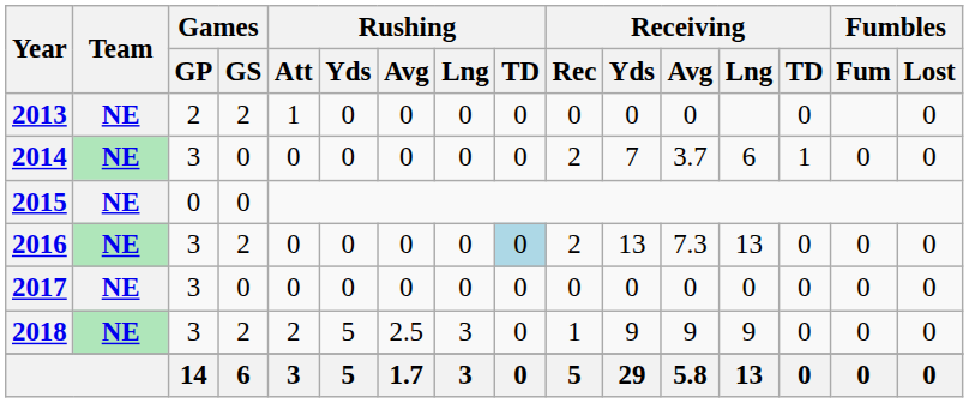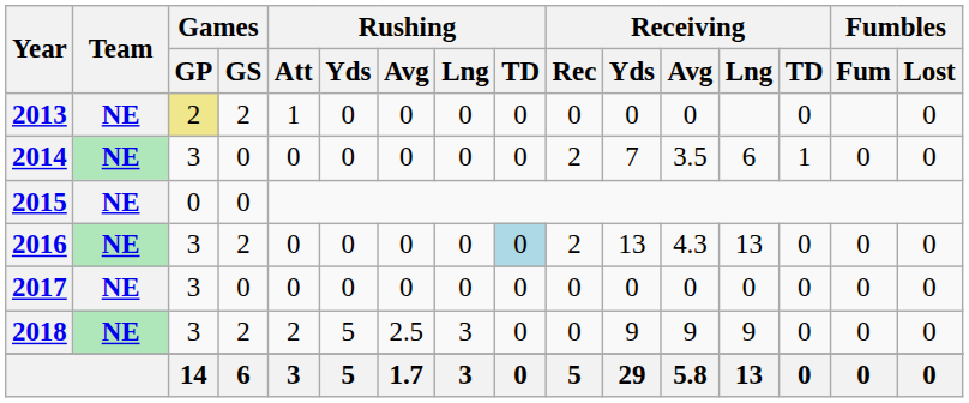2013 | Games / GP: no background -> khaki background
2014 | Receiving / Avg: 3.7 -> 3.5
2016 | Receiving / Avg: 7.3 -> 4.3
2018 | Receiving / Rec: 1 -> 0
